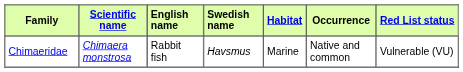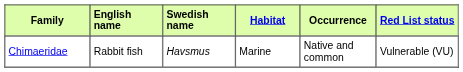- column: Scientific name | Chimaera monstrosa
